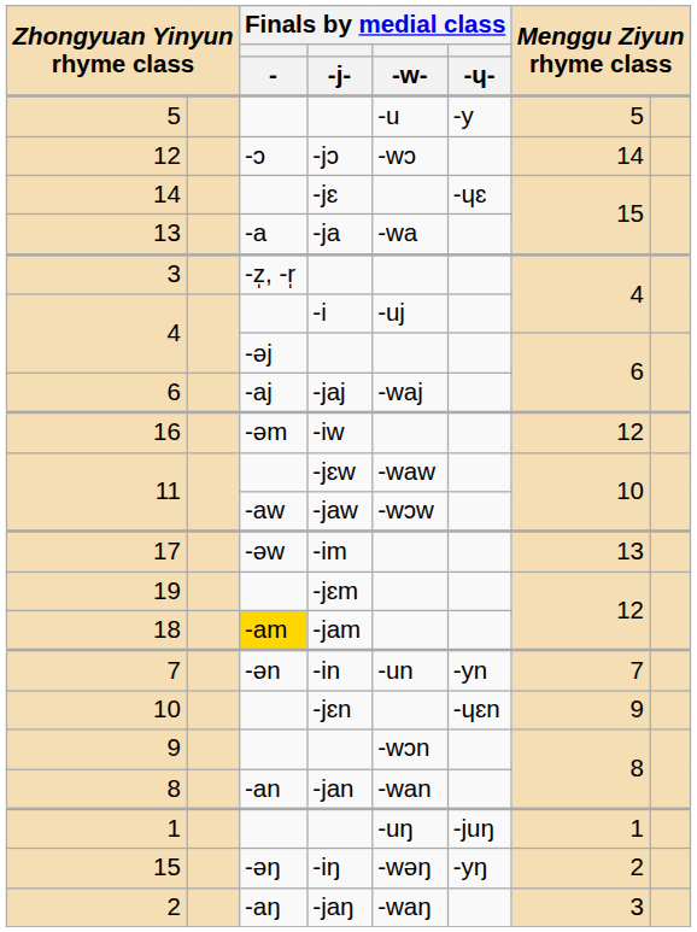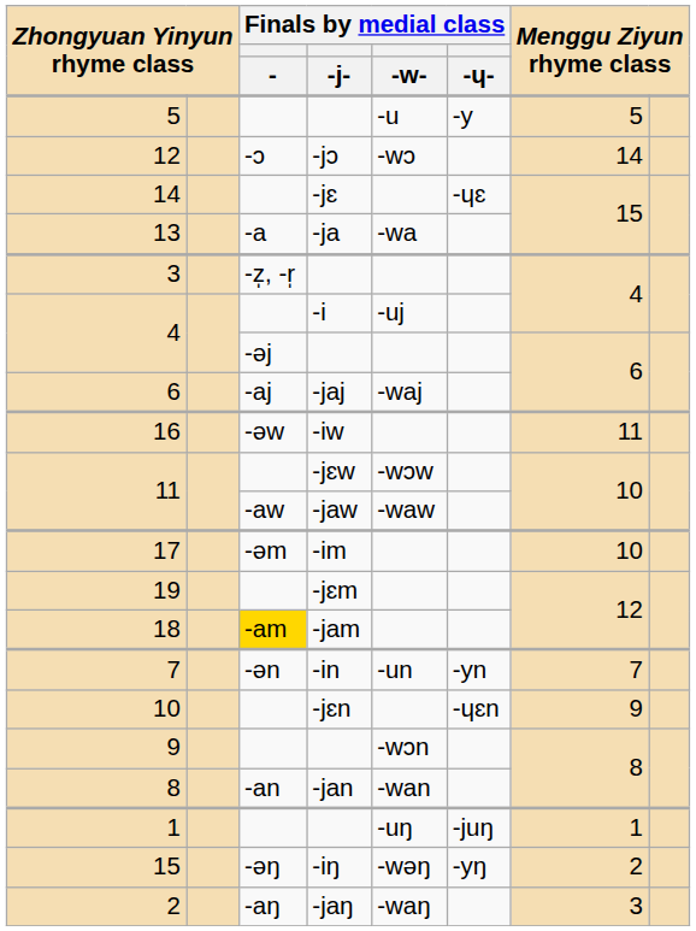16 | Finals by medial class / -: -əm -> -əw
16 | column 7: 12 -> 11
11 / -jɛw | Finals by medial class / -w-: -waw -> -wɔw
11 / -jaw | Finals by medial class / -w-: -wɔw -> -waw
17 | Finals by medial class / -: -əw -> -əm
17 | column 7: 13 -> 10
